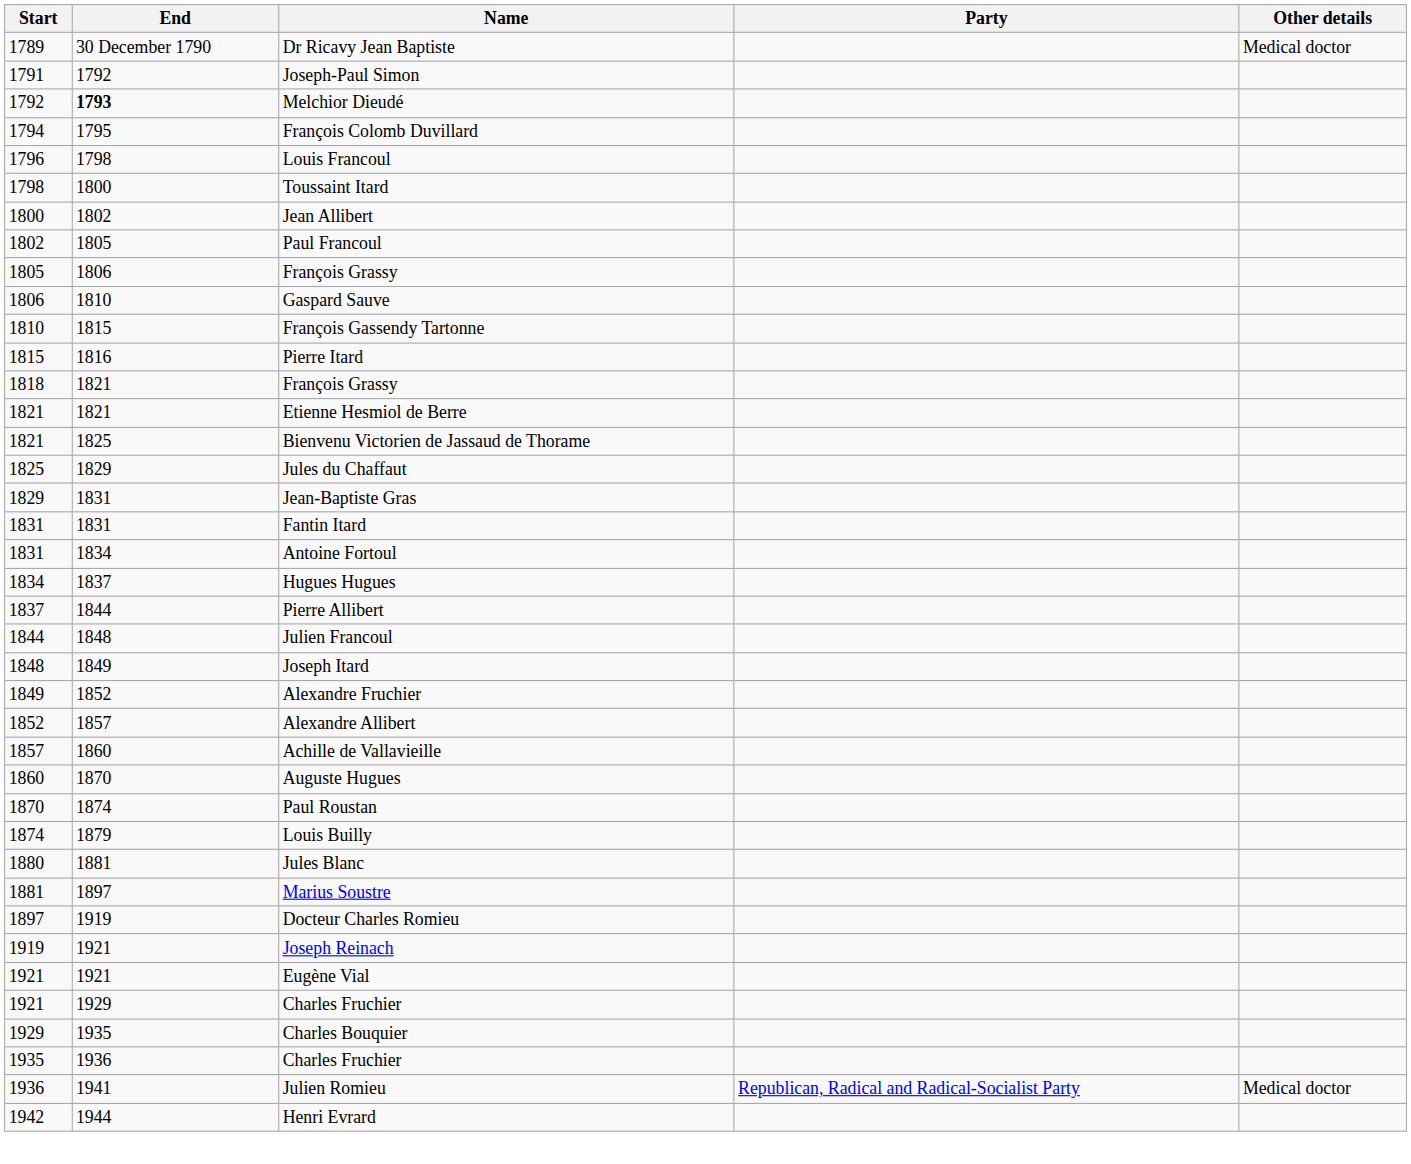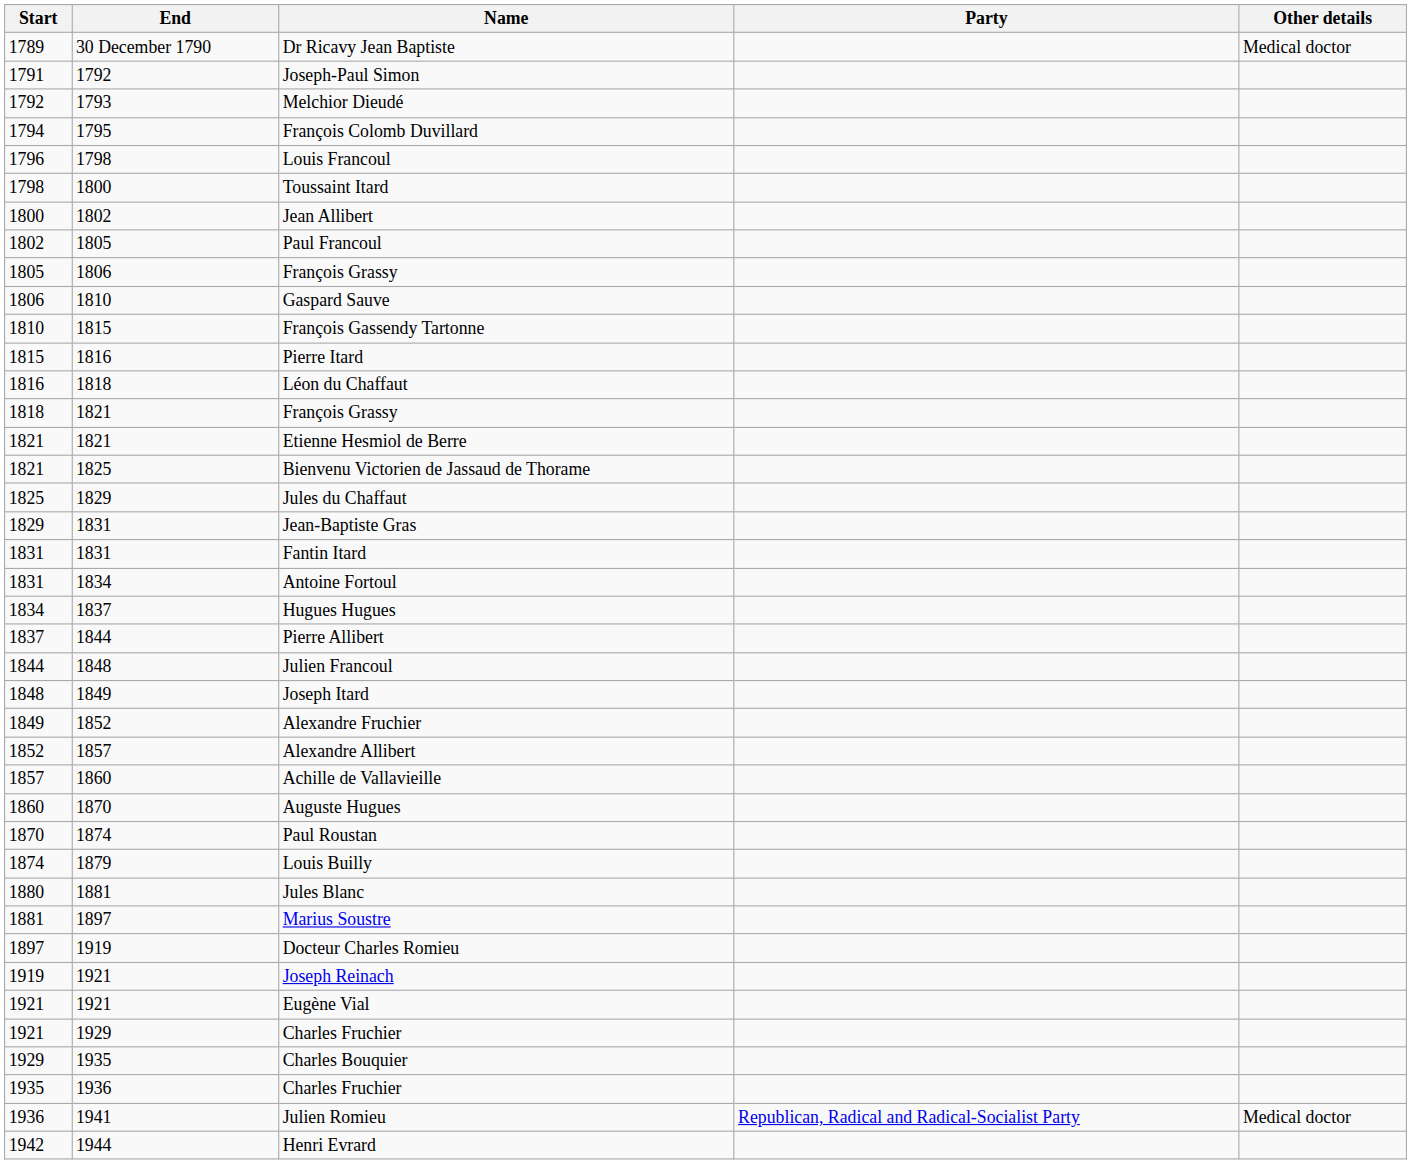Melchior Dieudé | End: bold -> normal
+ row: 1816 | 1818 | Léon du Chaffaut
